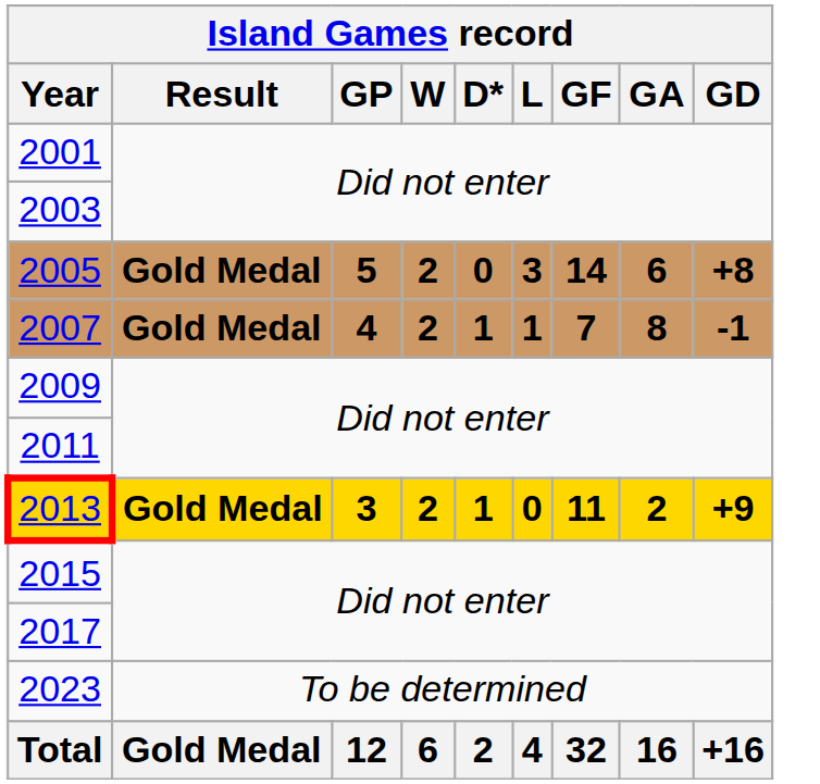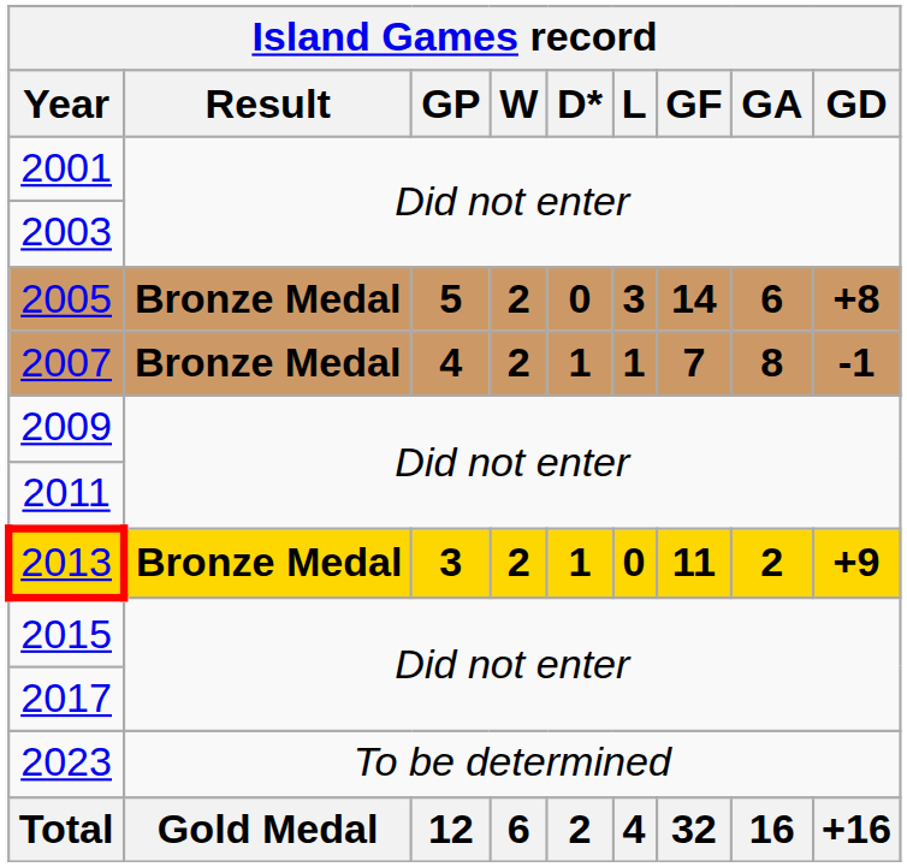2005 | Result: Gold Medal -> Bronze Medal
2007 | Result: Gold Medal -> Bronze Medal
2013 | Result: Gold Medal -> Bronze Medal
